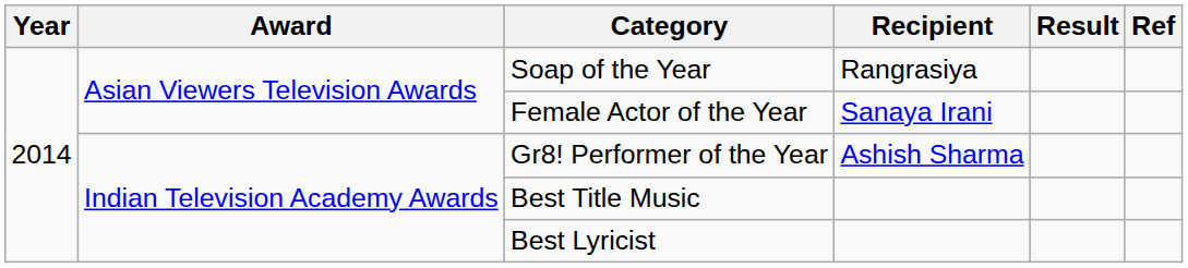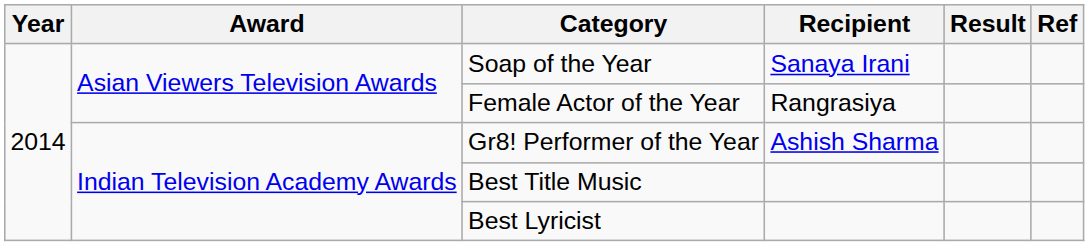Soap of the Year | Recipient: Rangrasiya -> Sanaya Irani
Female Actor of the Year | Recipient: Sanaya Irani -> Rangrasiya
